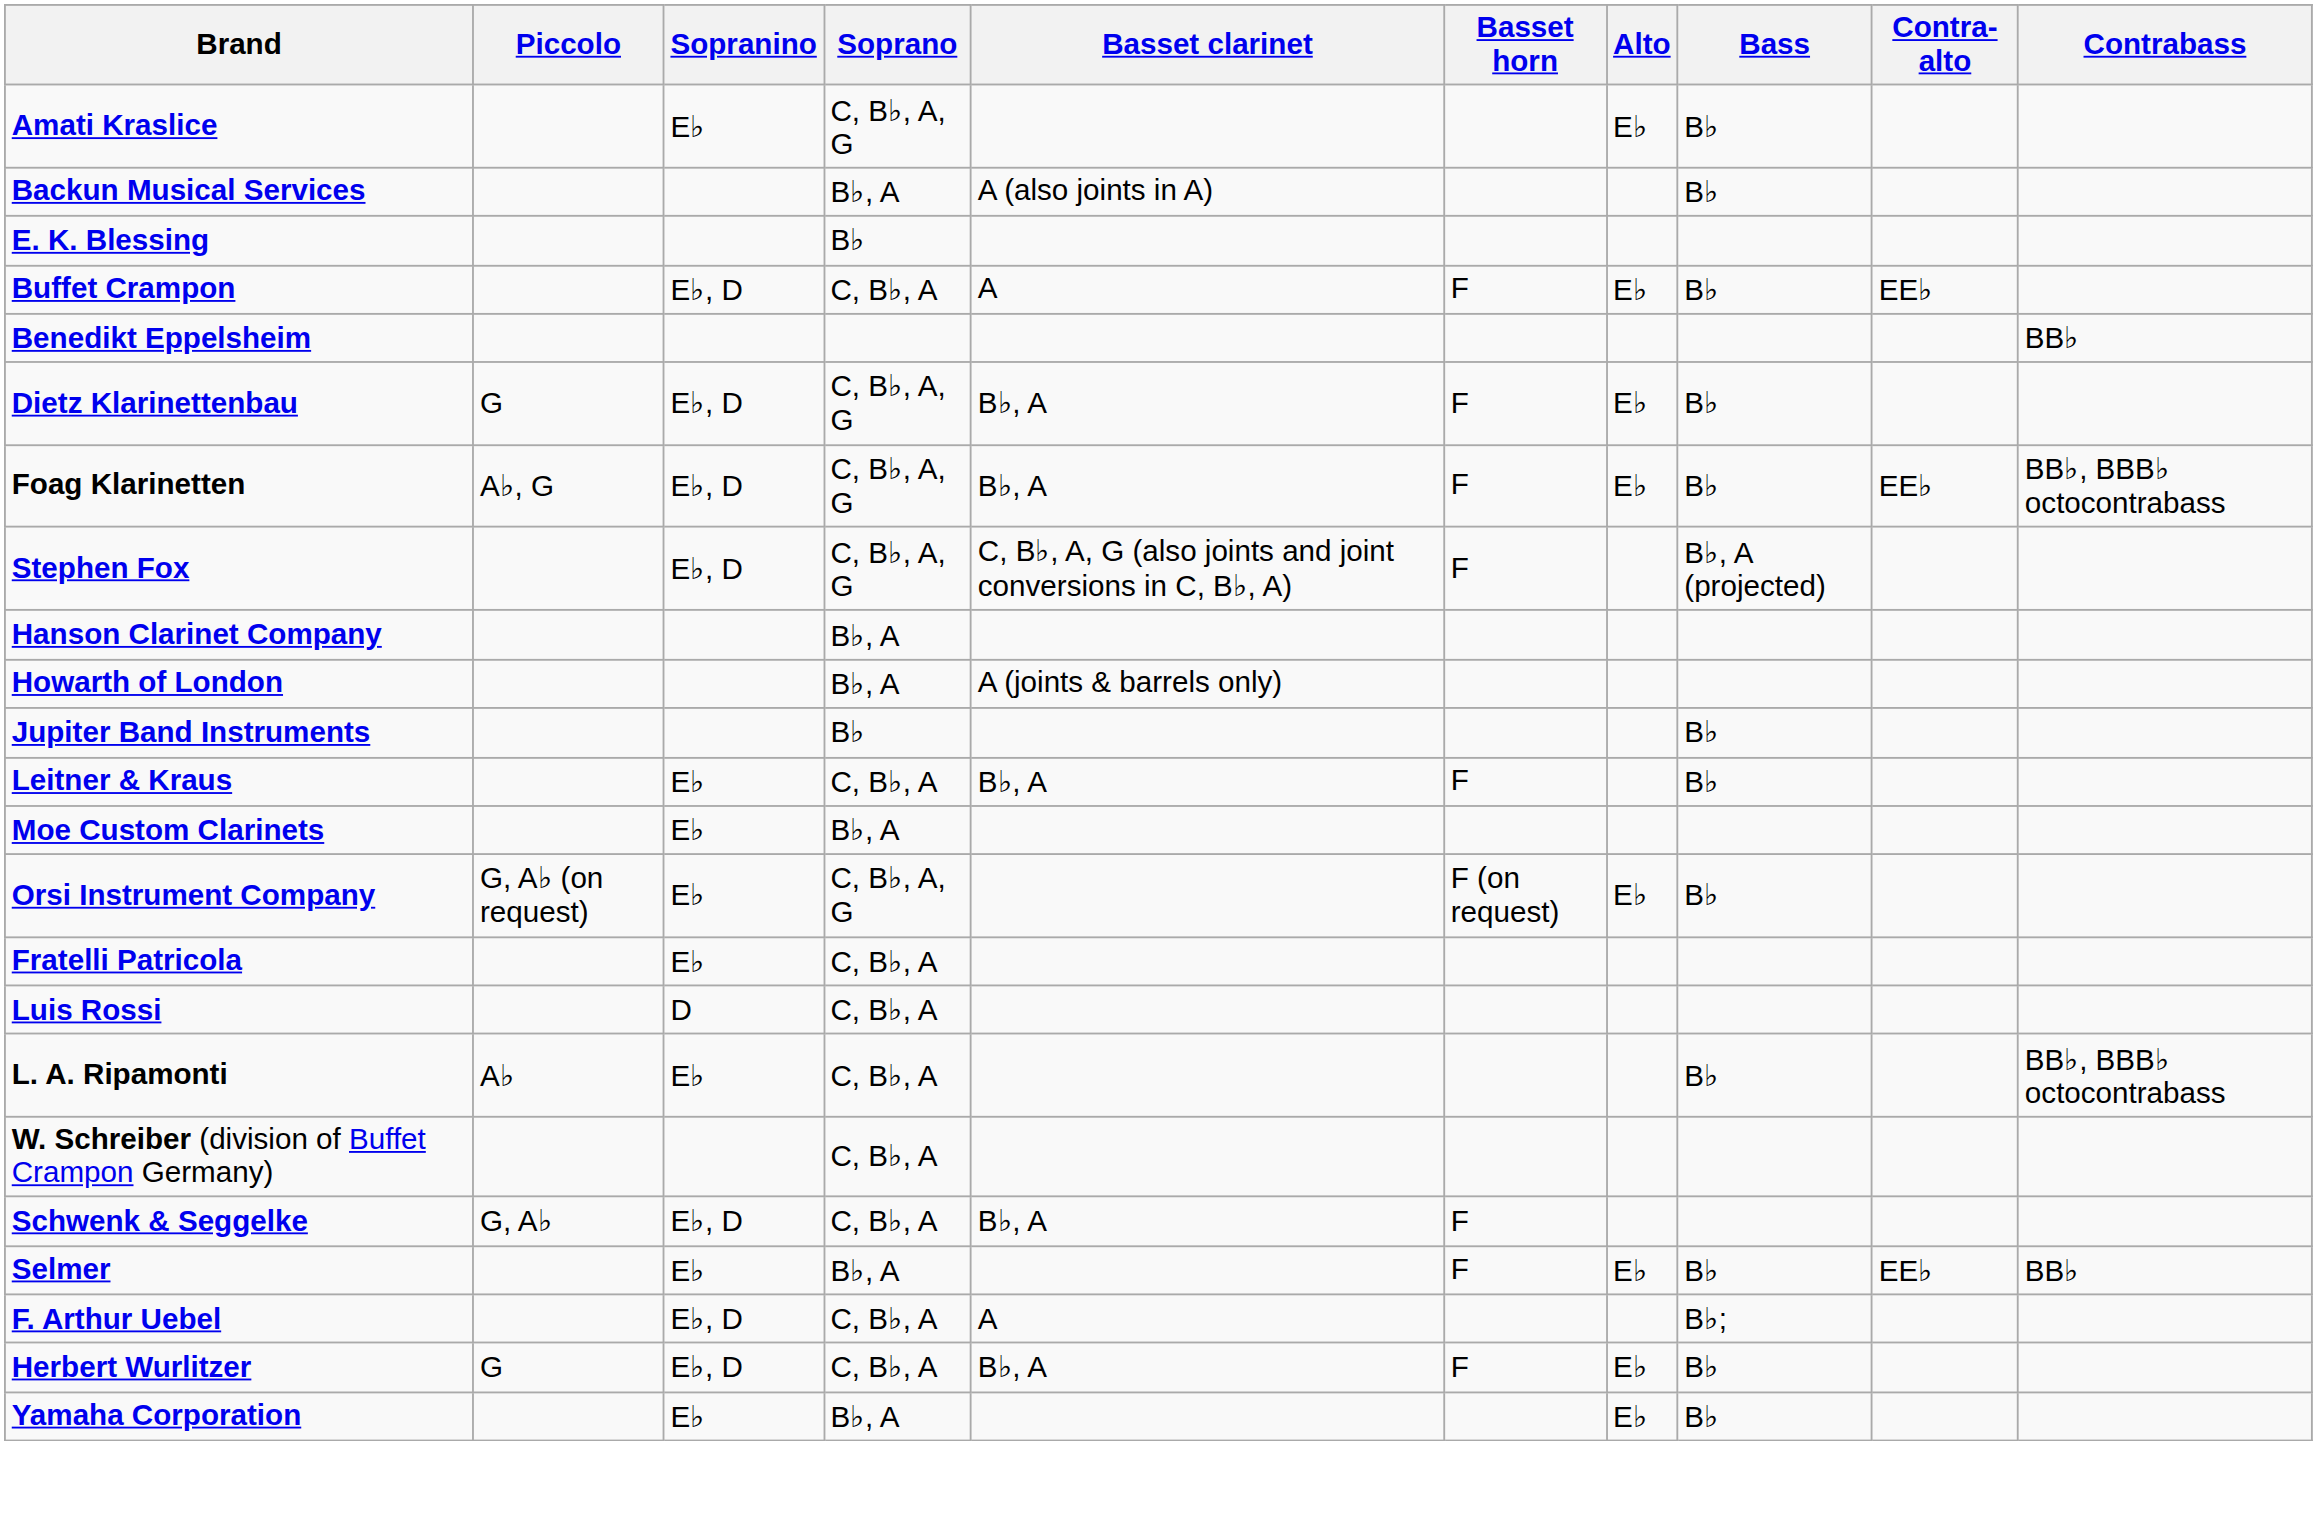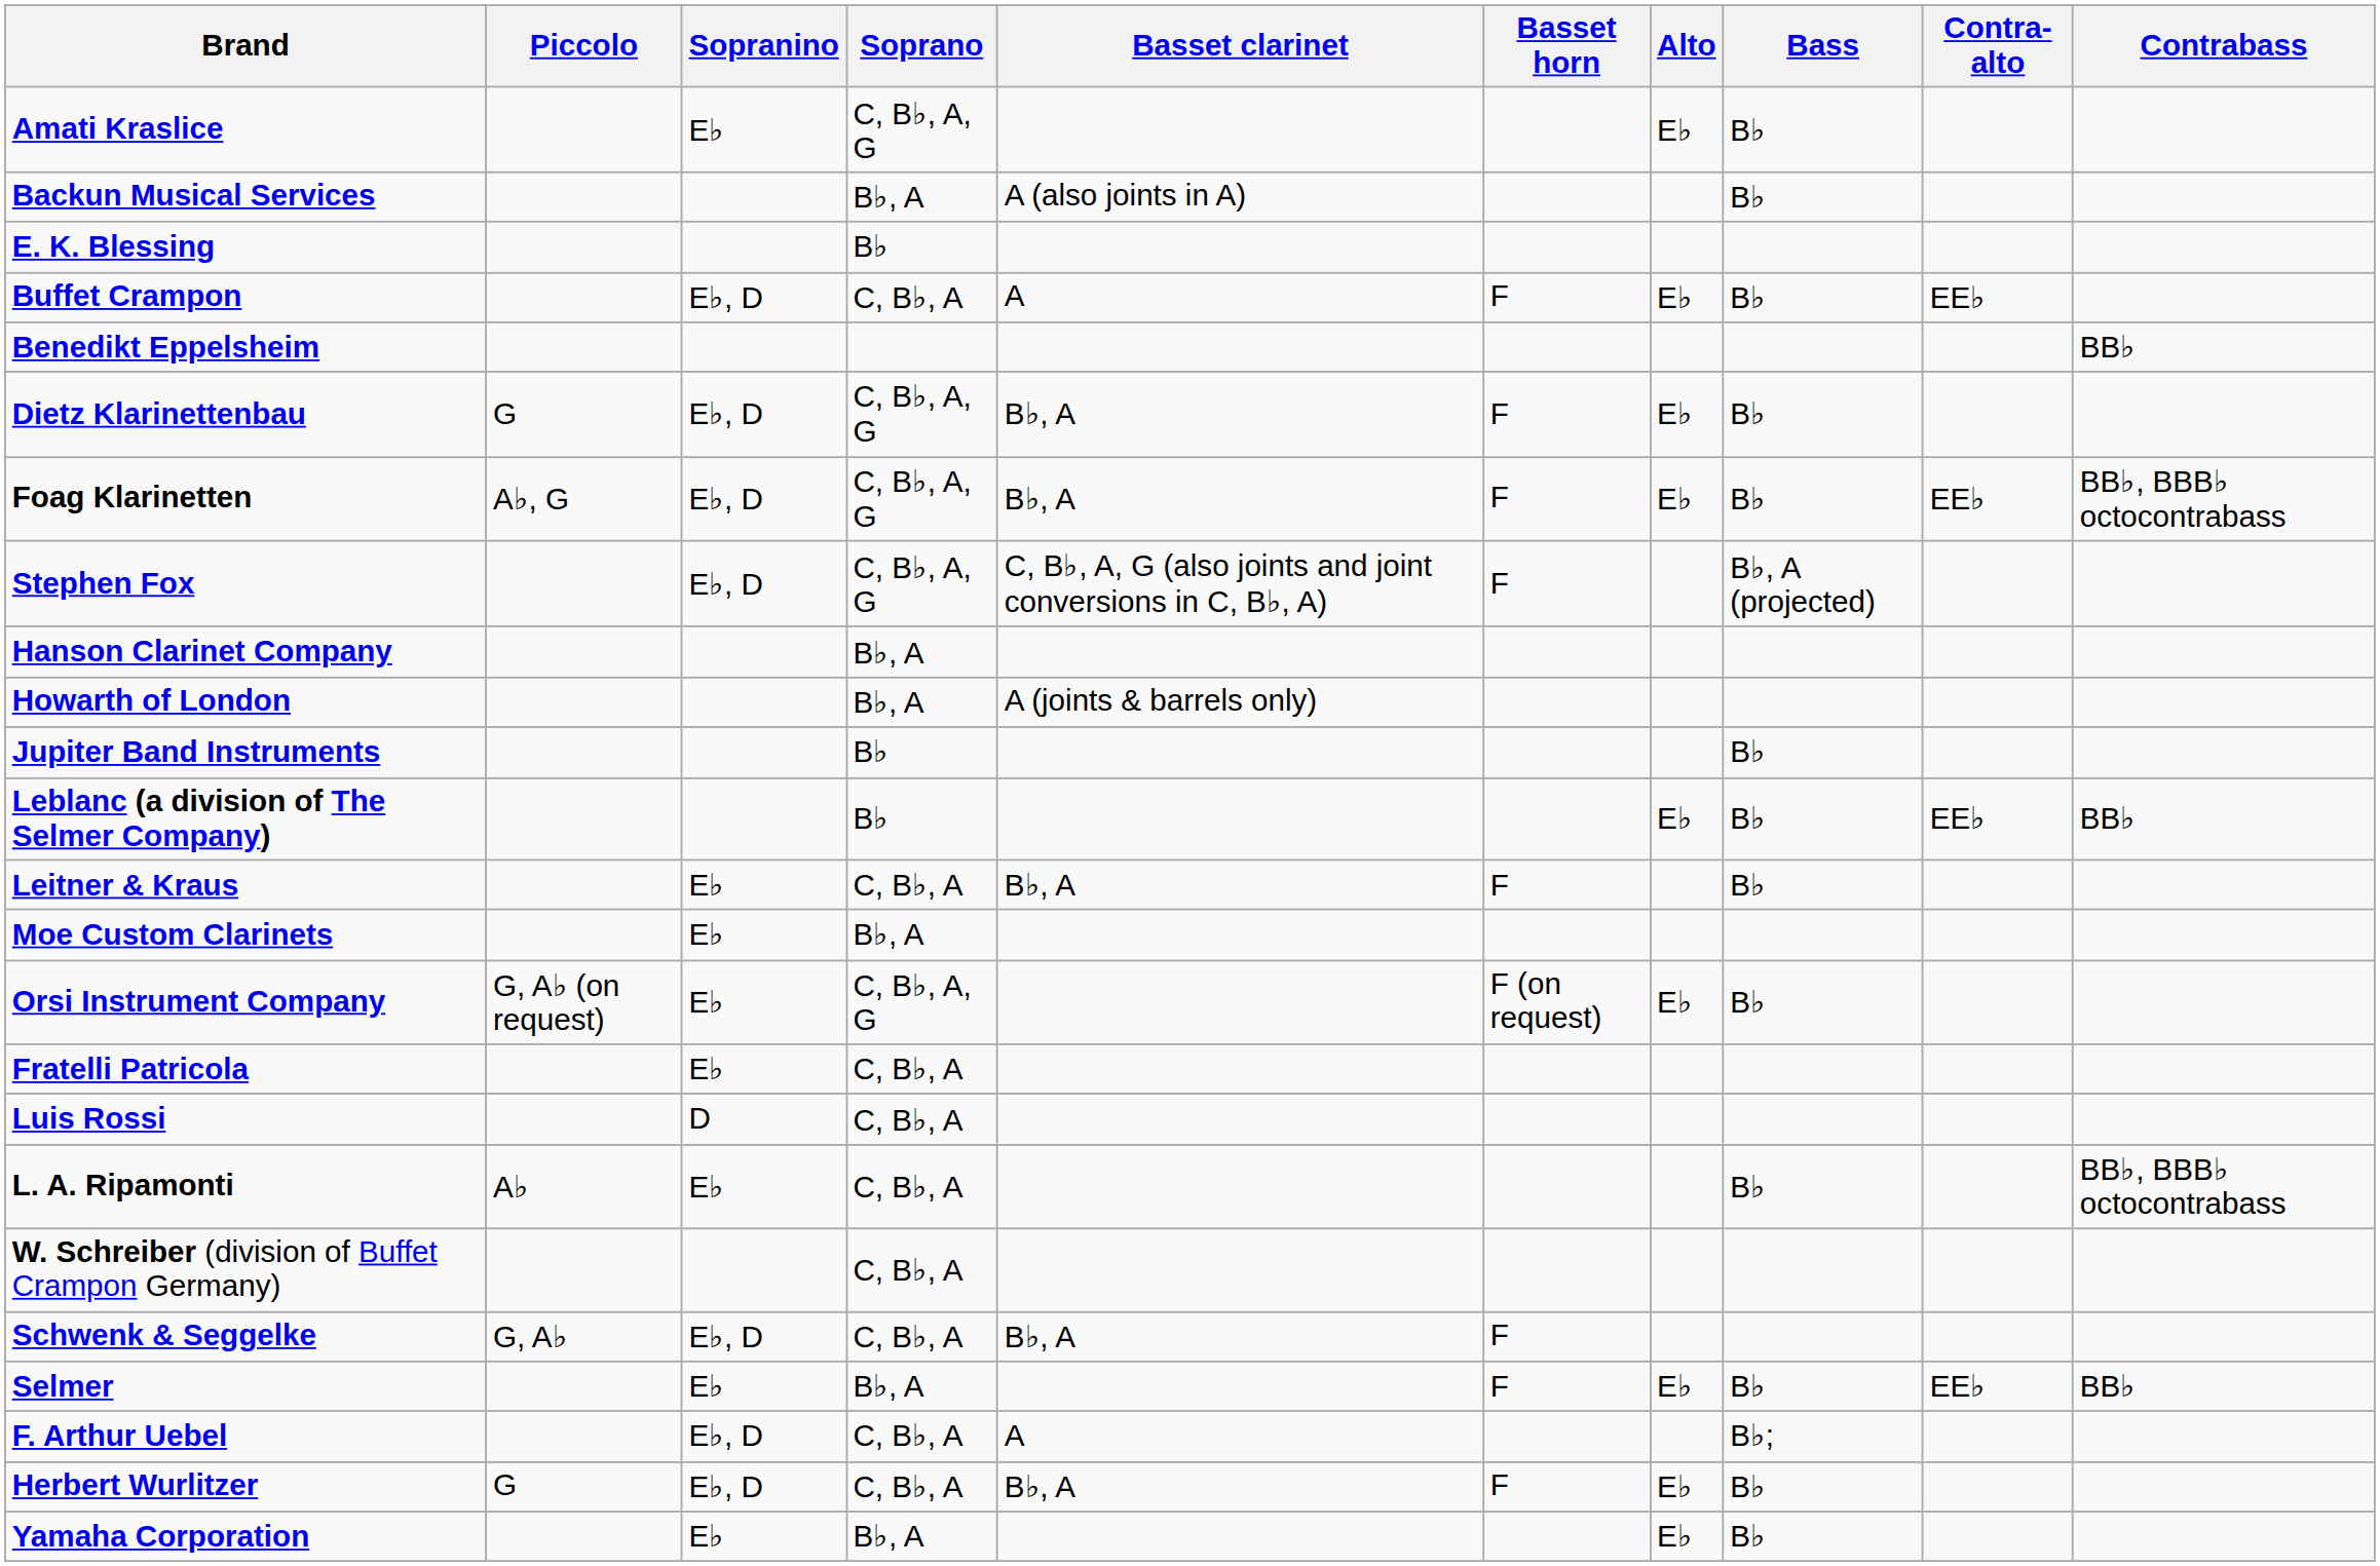+ row: Leblanc (a division of The Selmer Company) | B♭ | E♭ | B♭ | EE♭ | BB♭
